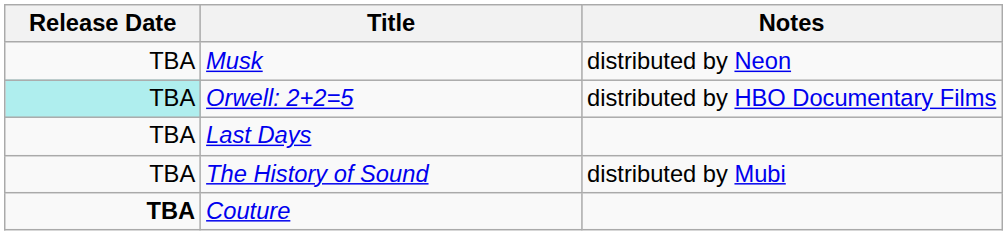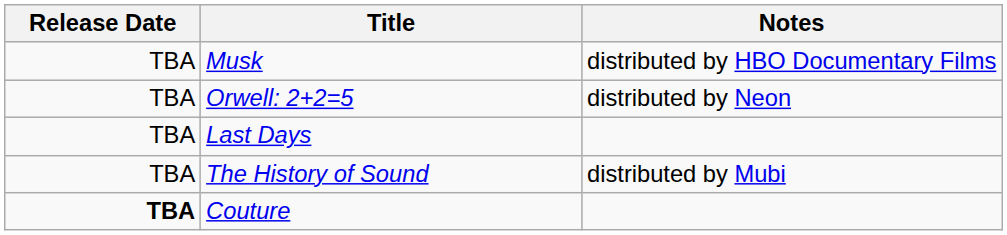Musk | Notes: distributed by Neon -> distributed by HBO Documentary Films
Orwell: 2+2=5 | Release Date: paleturquoise background -> no background
Orwell: 2+2=5 | Notes: distributed by HBO Documentary Films -> distributed by Neon
